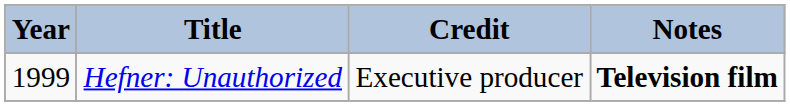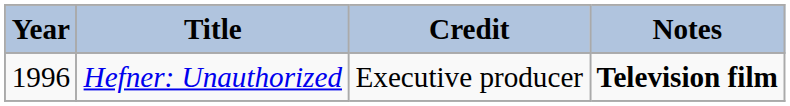Hefner: Unauthorized | Year: 1999 -> 1996
